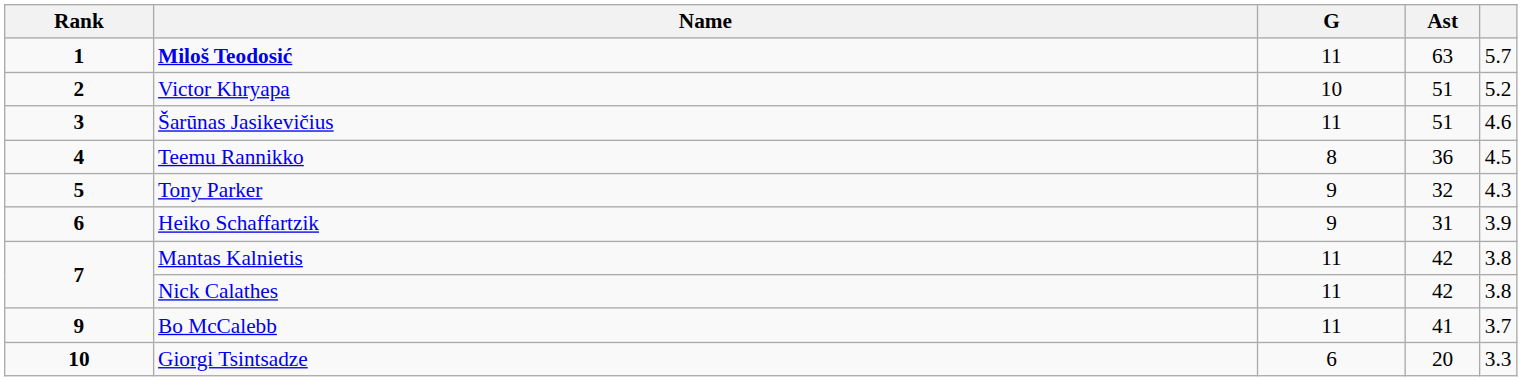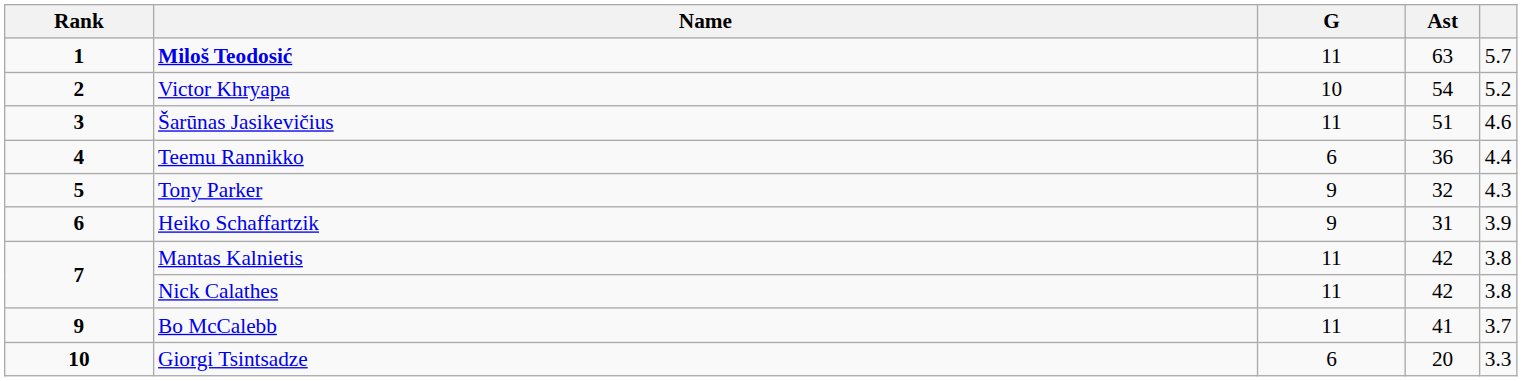Victor Khryapa | Ast: 51 -> 54
Teemu Rannikko | G: 8 -> 6
Teemu Rannikko | column 5: 4.5 -> 4.4
